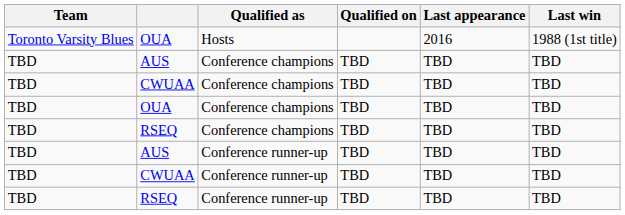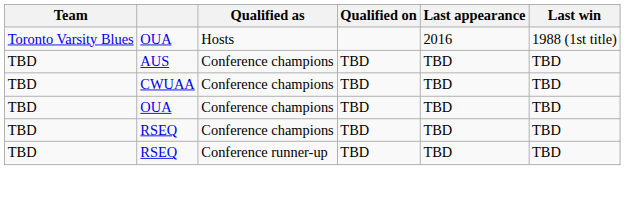- row: TBD | AUS | Conference runner-up | TBD | TBD | TBD
- row: TBD | CWUAA | Conference runner-up | TBD | TBD | TBD
